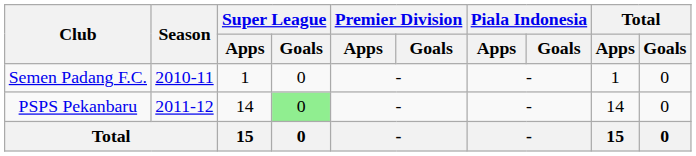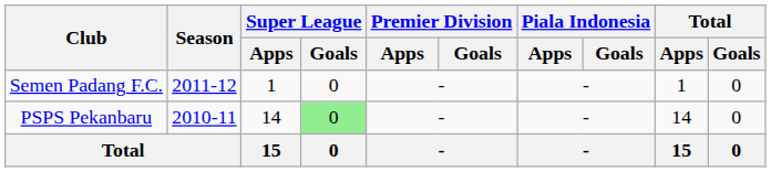Semen Padang F.C. | Season: 2010-11 -> 2011-12
PSPS Pekanbaru | Season: 2011-12 -> 2010-11
